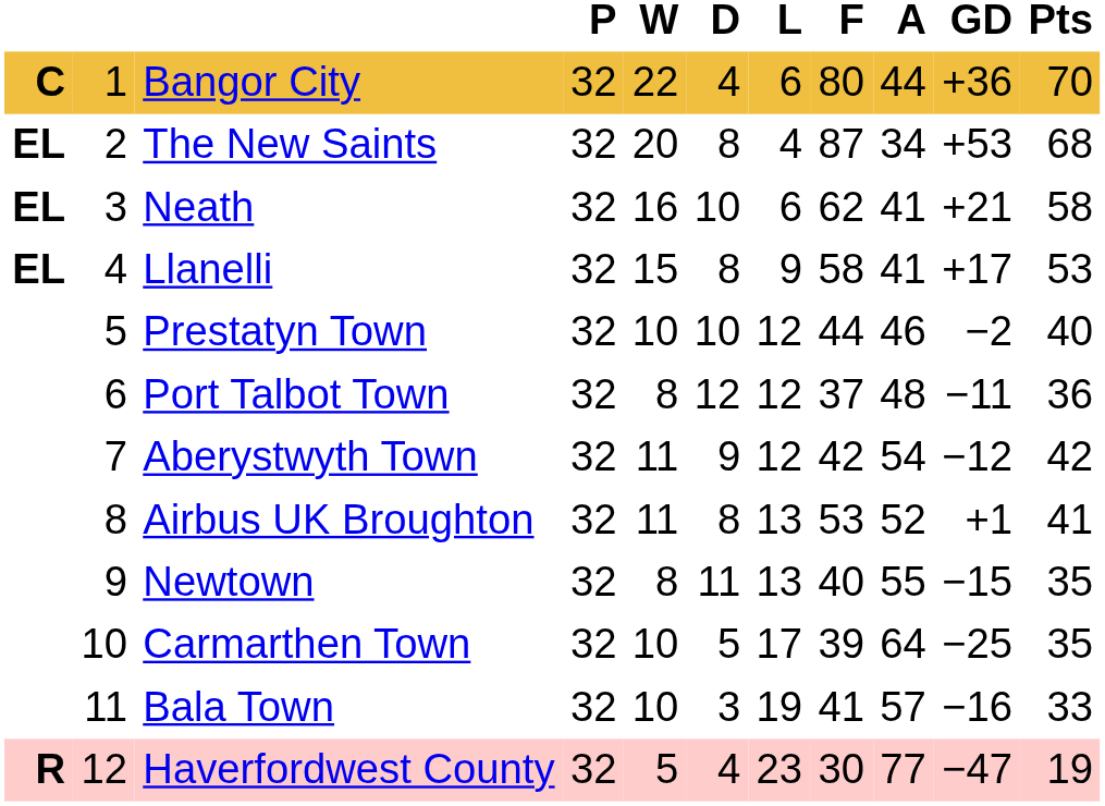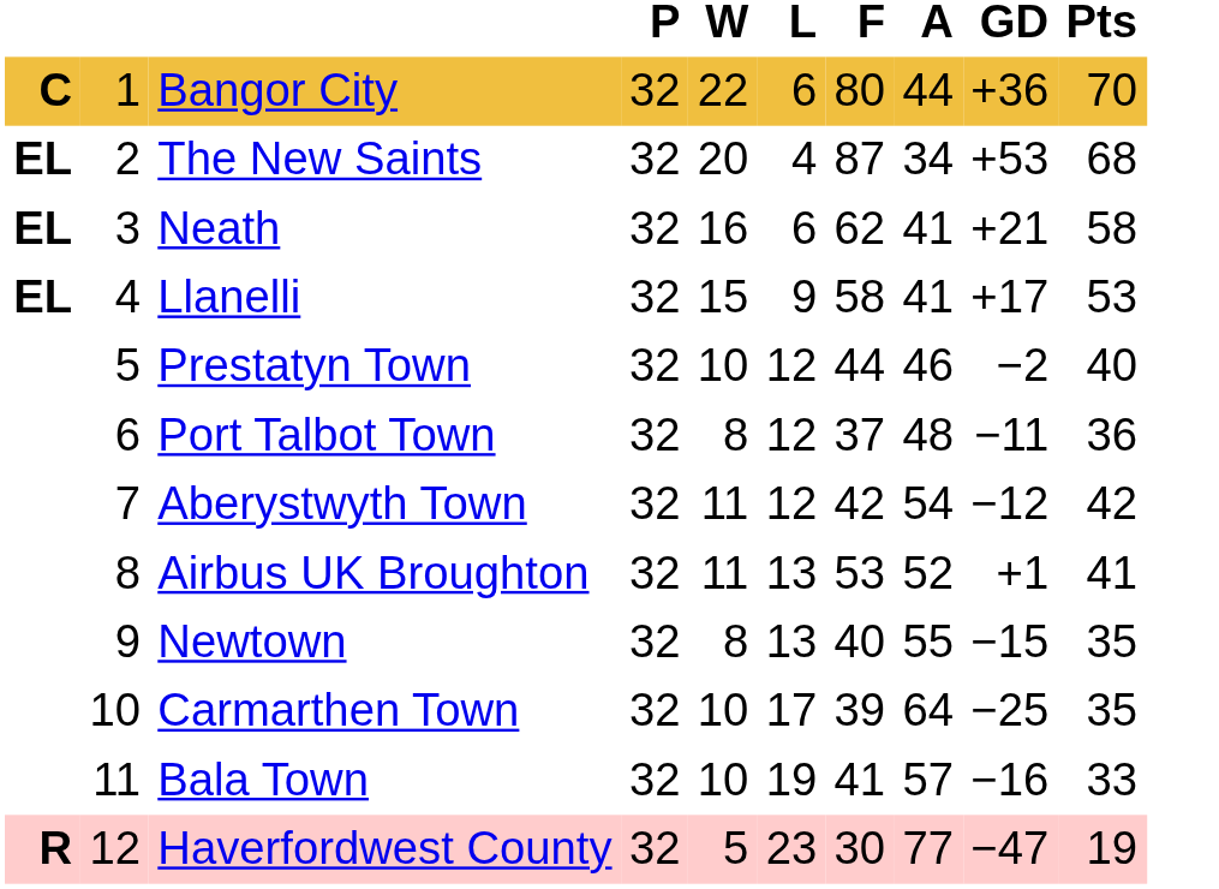- column: D | 4 | 8 | 10 | 8 | 10 | 12 | 9 | 8 | 11 | 5 | 3 | 4
